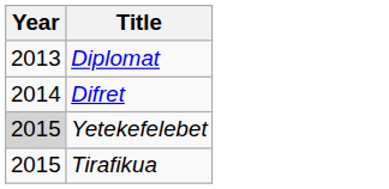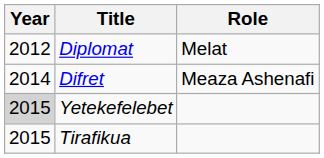+ column: Role | Melat | Meaza Ashenafi
Diplomat | Year: 2013 -> 2012
